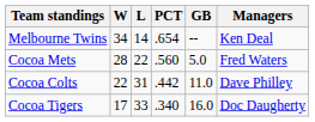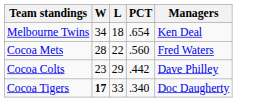- column: GB | -- | 5.0 | 11.0 | 16.0
Melbourne Twins | L: 14 -> 18
Cocoa Colts | W: 22 -> 23
Cocoa Colts | L: 31 -> 29
Cocoa Tigers | W: normal -> bold
